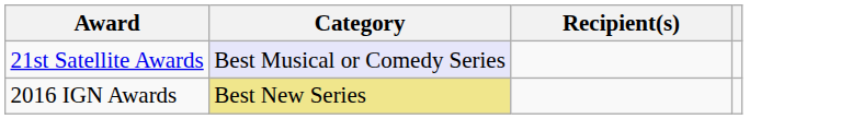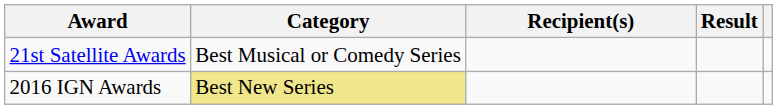+ column: Result
21st Satellite Awards | Category: lavender background -> no background
